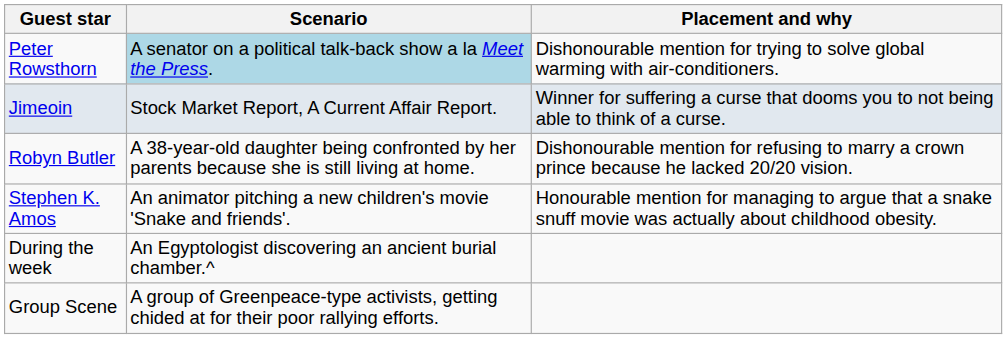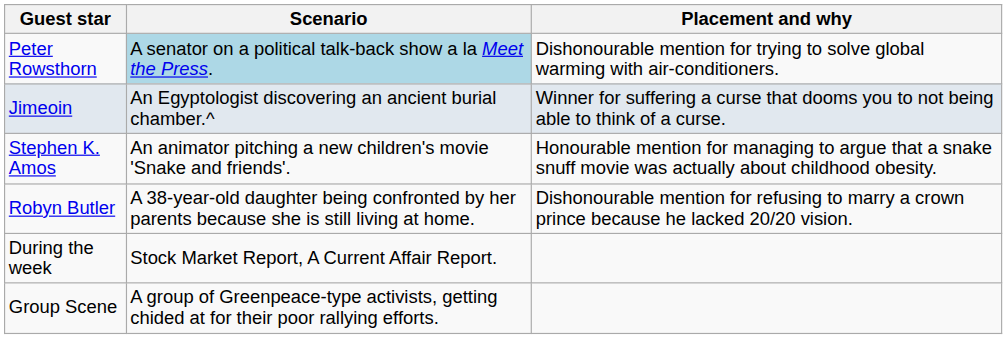Jimeoin | Scenario: Stock Market Report, A Current Affair Report. -> An Egyptologist discovering an ancient burial chamber.^
rows swapped: Robyn Butler <-> Stephen K. Amos
During the week | Scenario: An Egyptologist discovering an ancient burial chamber.^ -> Stock Market Report, A Current Affair Report.
